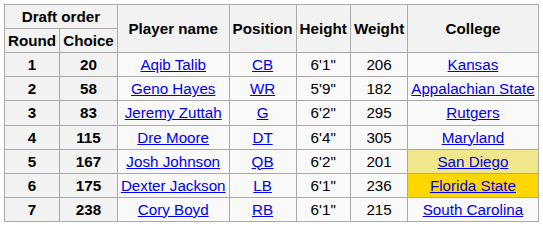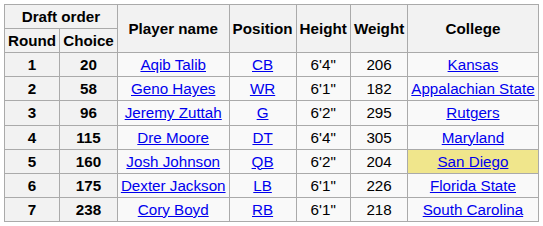1 | Height: 6'1" -> 6'4"
2 | Height: 5'9" -> 6'1"
3 | Draft order / Choice: 83 -> 96
5 | Draft order / Choice: 167 -> 160
5 | Weight: 201 -> 204
6 | Weight: 236 -> 226
6 | College: gold background -> no background
7 | Weight: 215 -> 218
